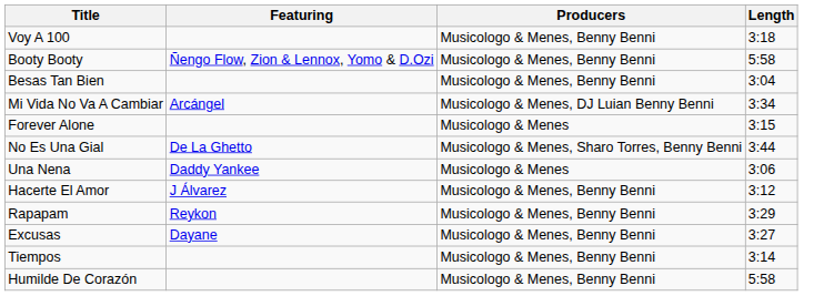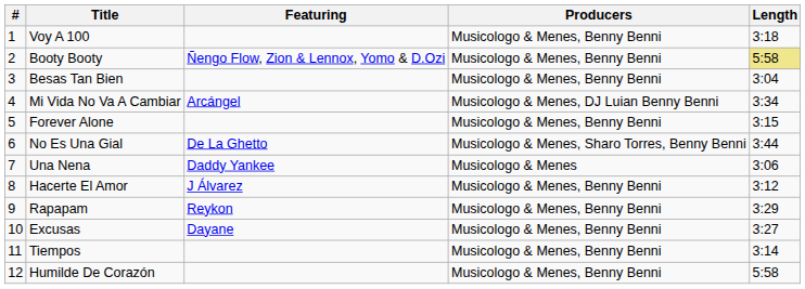+ column: # | 1 | 2 | 3 | 4 | 5 | 6 | 7 | 8 | 9 | 10 | 11 | 12
Booty Booty | Length: no background -> khaki background
Forever Alone | Producers: Musicologo & Menes -> Musicologo & Menes, Benny Benni
